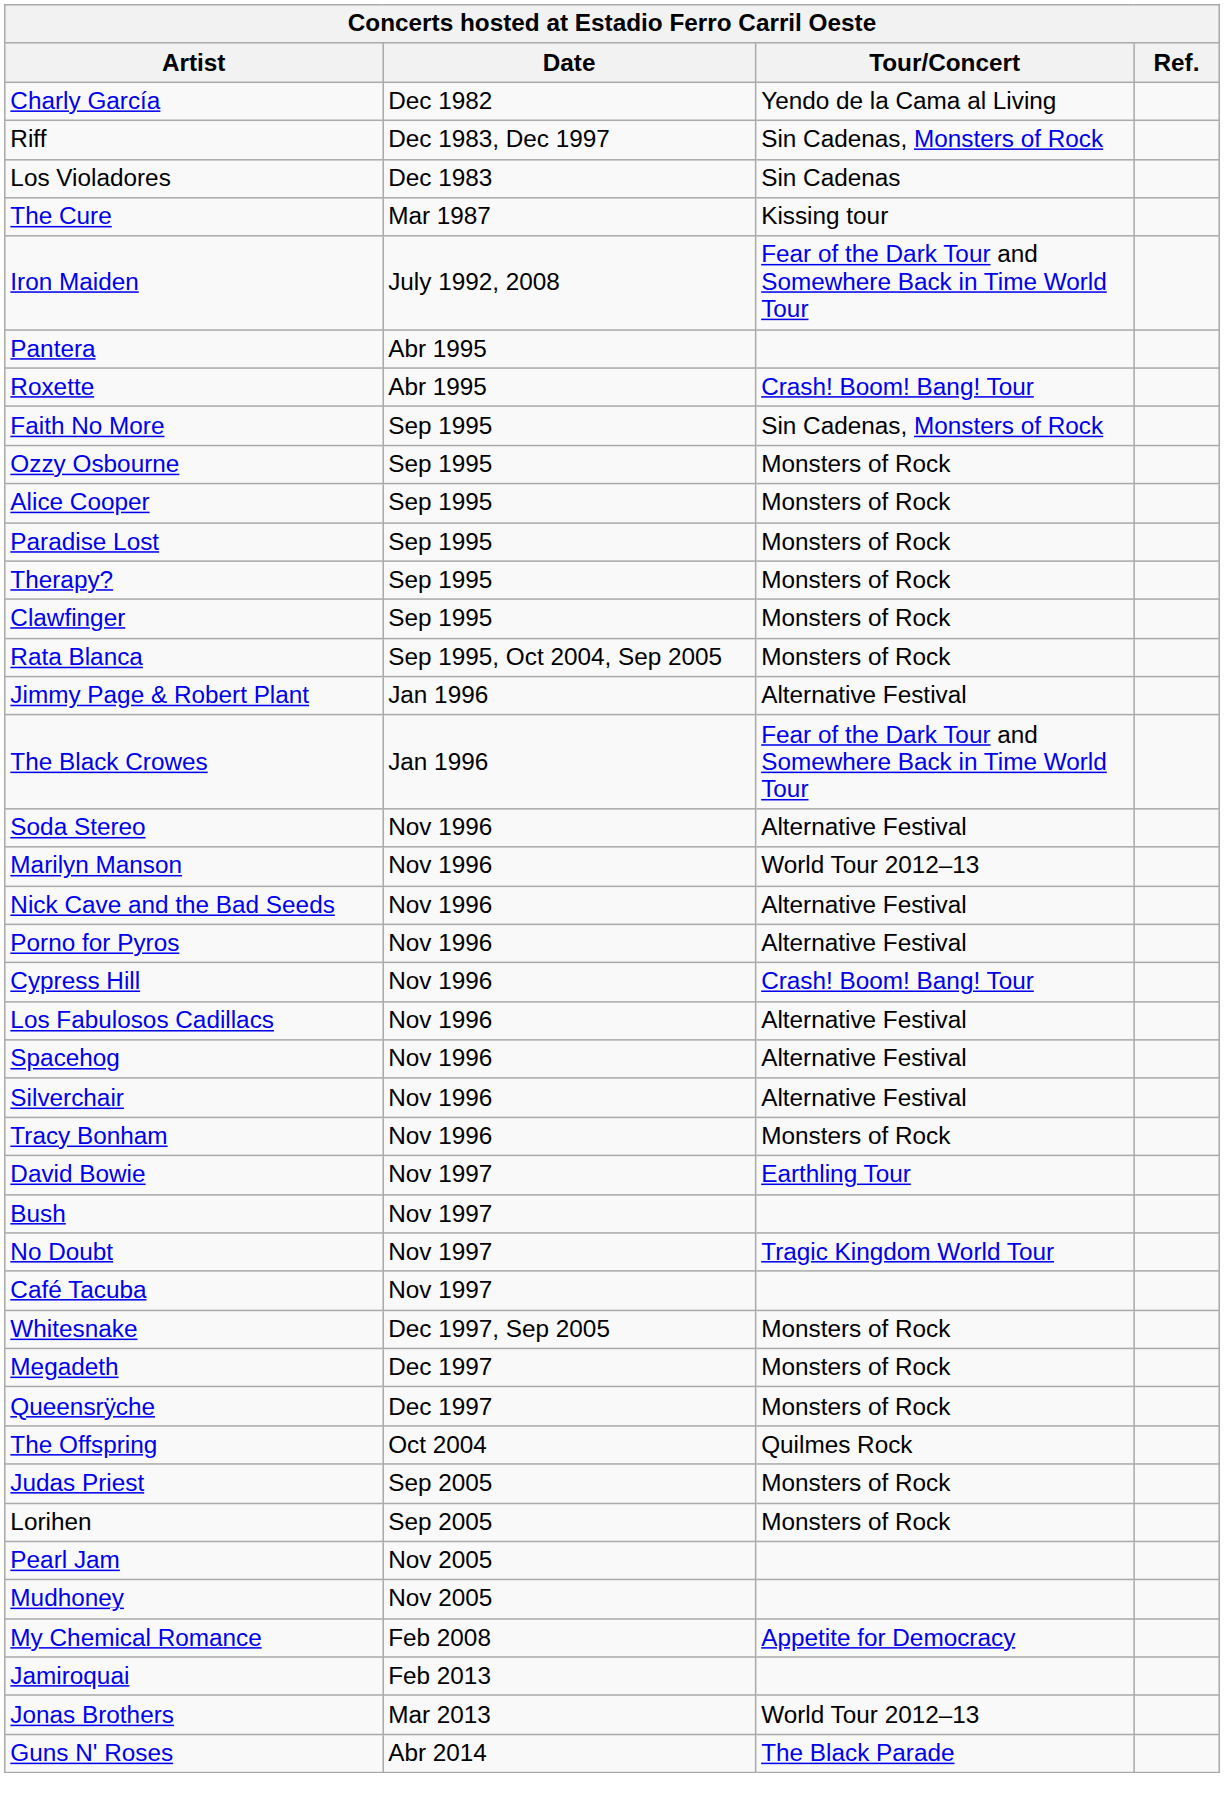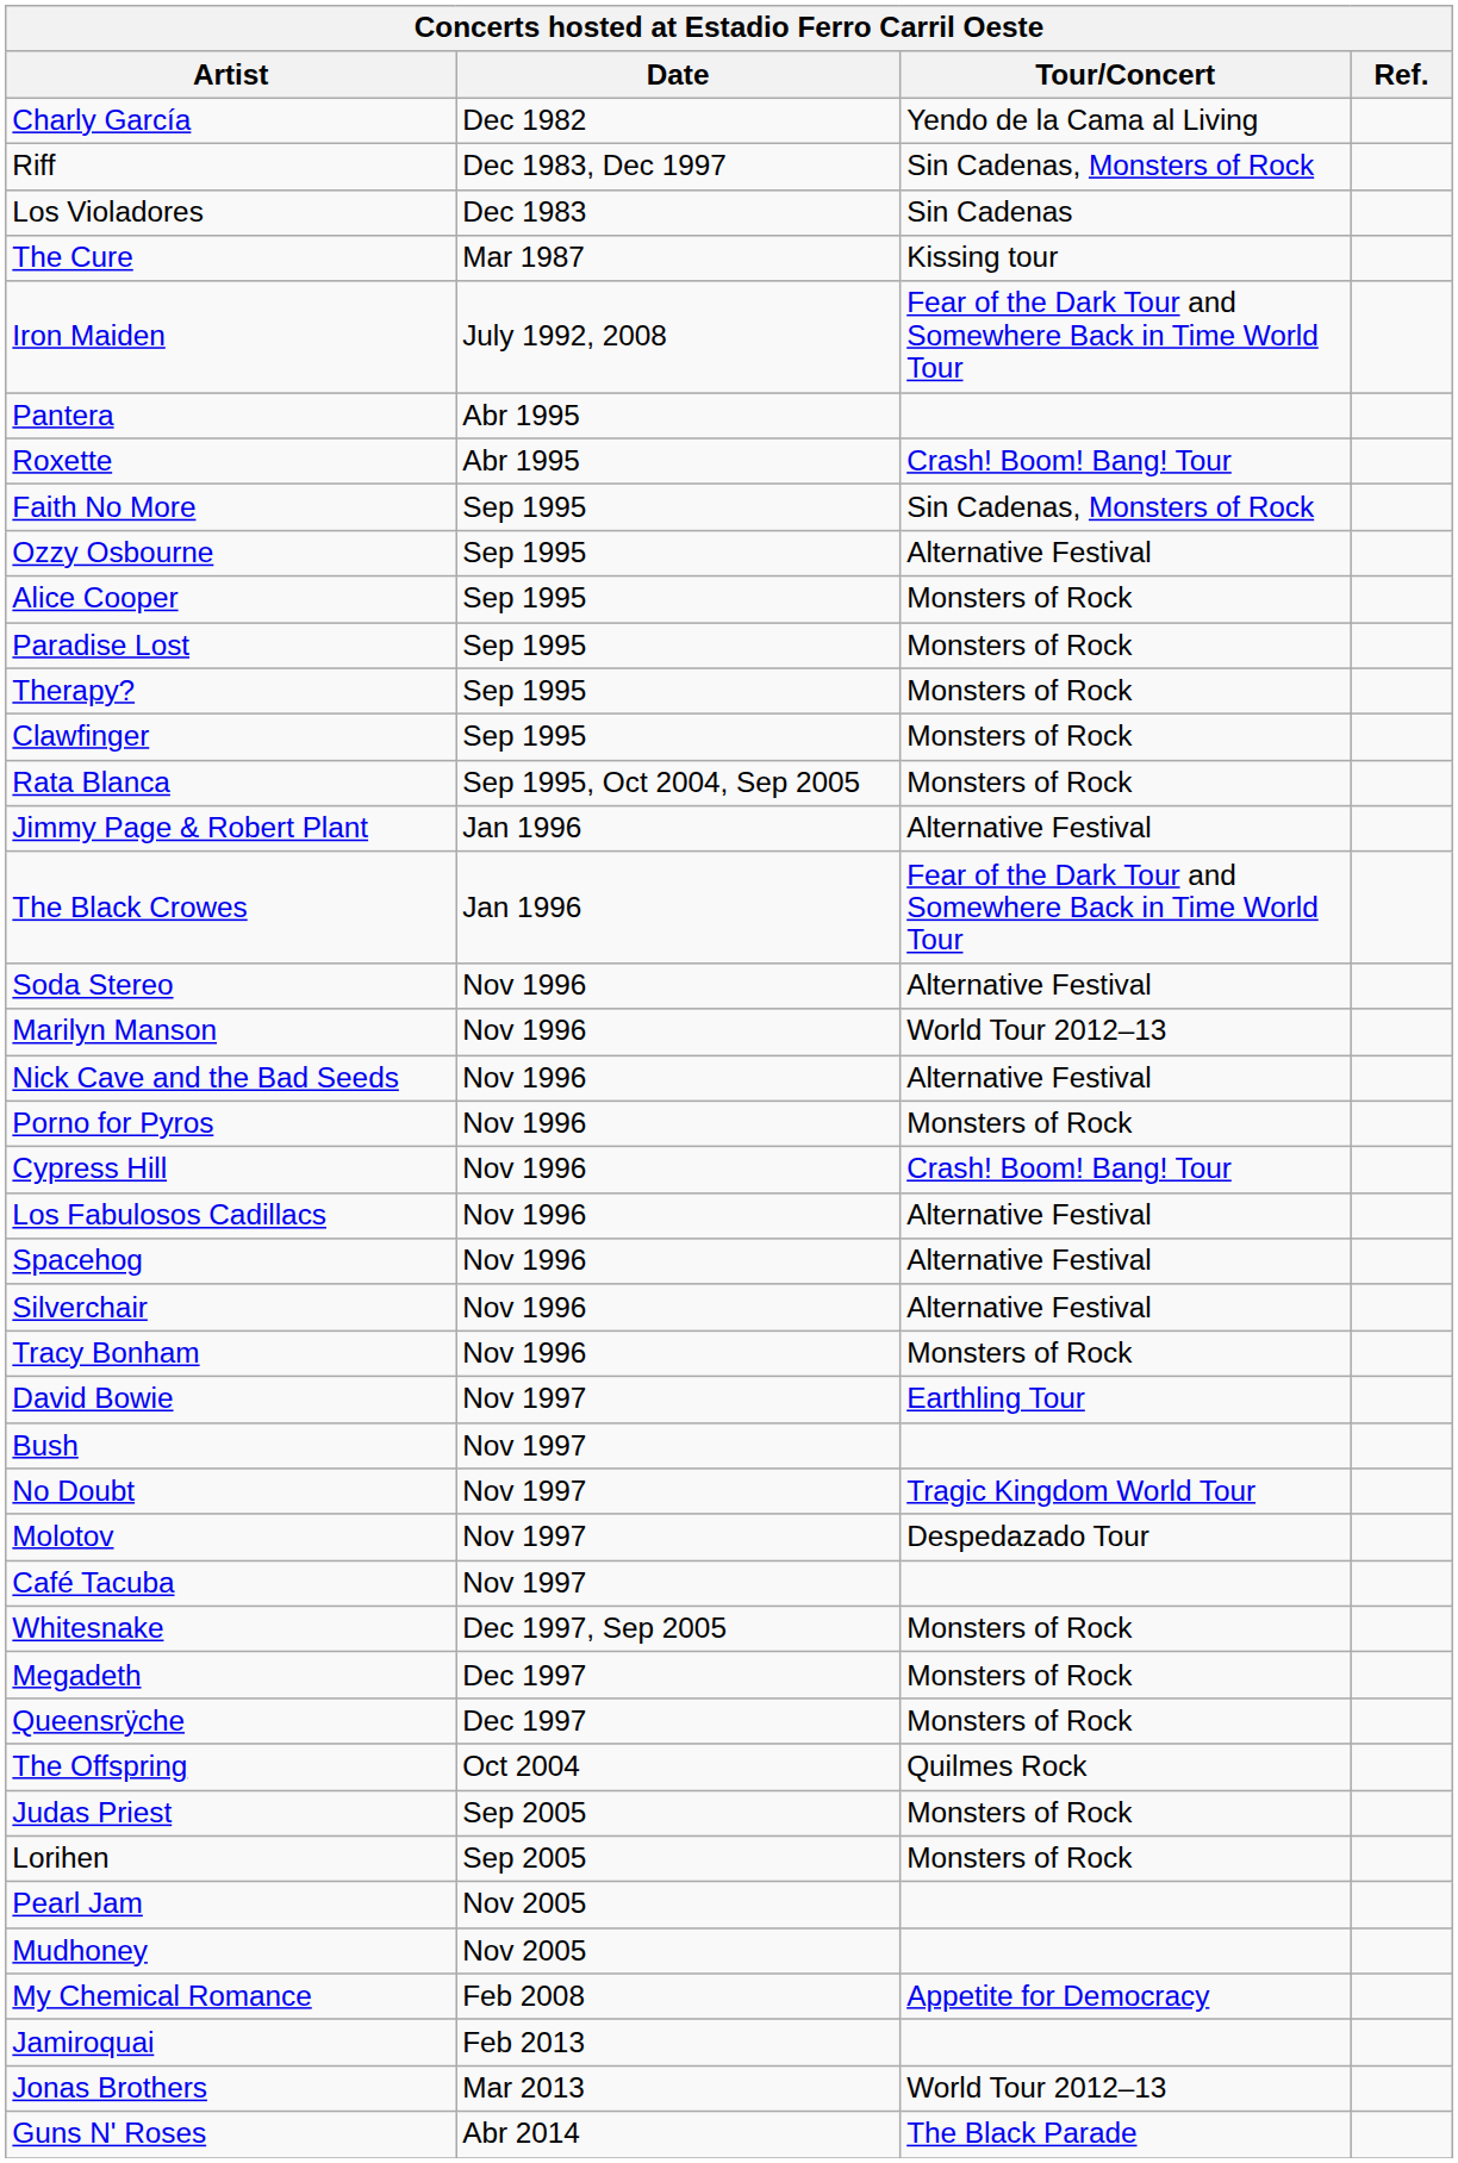Ozzy Osbourne | Tour/Concert: Monsters of Rock -> Alternative Festival
Porno for Pyros | Tour/Concert: Alternative Festival -> Monsters of Rock
+ row: Molotov | Nov 1997 | Despedazado Tour
